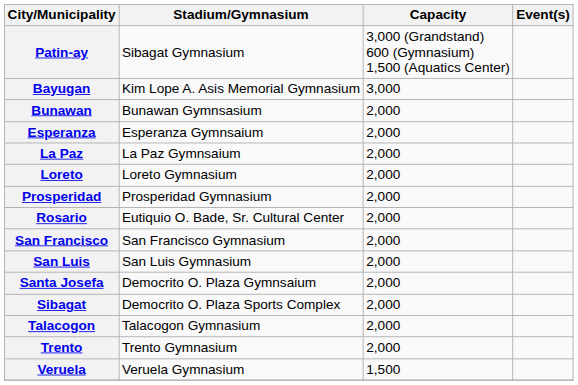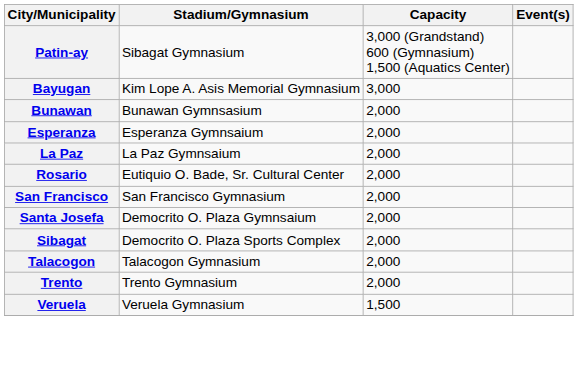- row: Loreto | Loreto Gymnasium | 2,000
- row: Prosperidad | Prosperidad Gymnasium | 2,000
- row: San Luis | San Luis Gymnasium | 2,000
